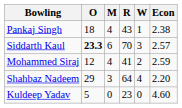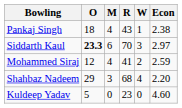Siddarth Kaul | Econ: 2.57 -> 2.97
Shahbaz Nadeem | R: 64 -> 68
